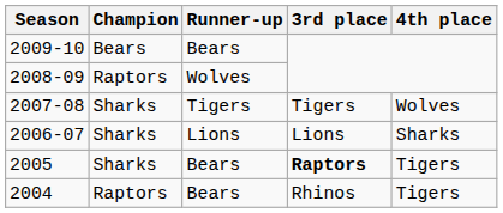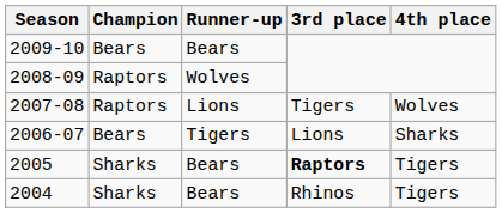2007-08 | Champion: Sharks -> Raptors
2007-08 | Runner-up: Tigers -> Lions
2006-07 | Champion: Sharks -> Bears
2006-07 | Runner-up: Lions -> Tigers
2004 | Champion: Raptors -> Sharks
